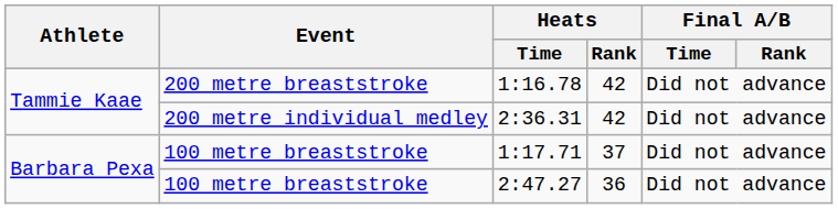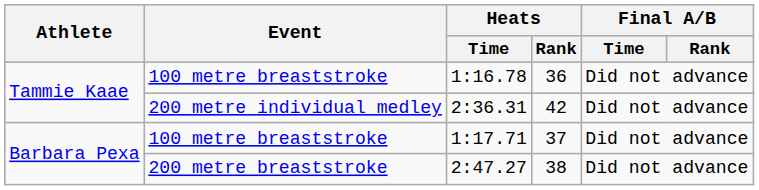1:16.78 | Event: 200 metre breaststroke -> 100 metre breaststroke
1:16.78 | Heats / Rank: 42 -> 36
2:47.27 | Event: 100 metre breaststroke -> 200 metre breaststroke
2:47.27 | Heats / Rank: 36 -> 38
